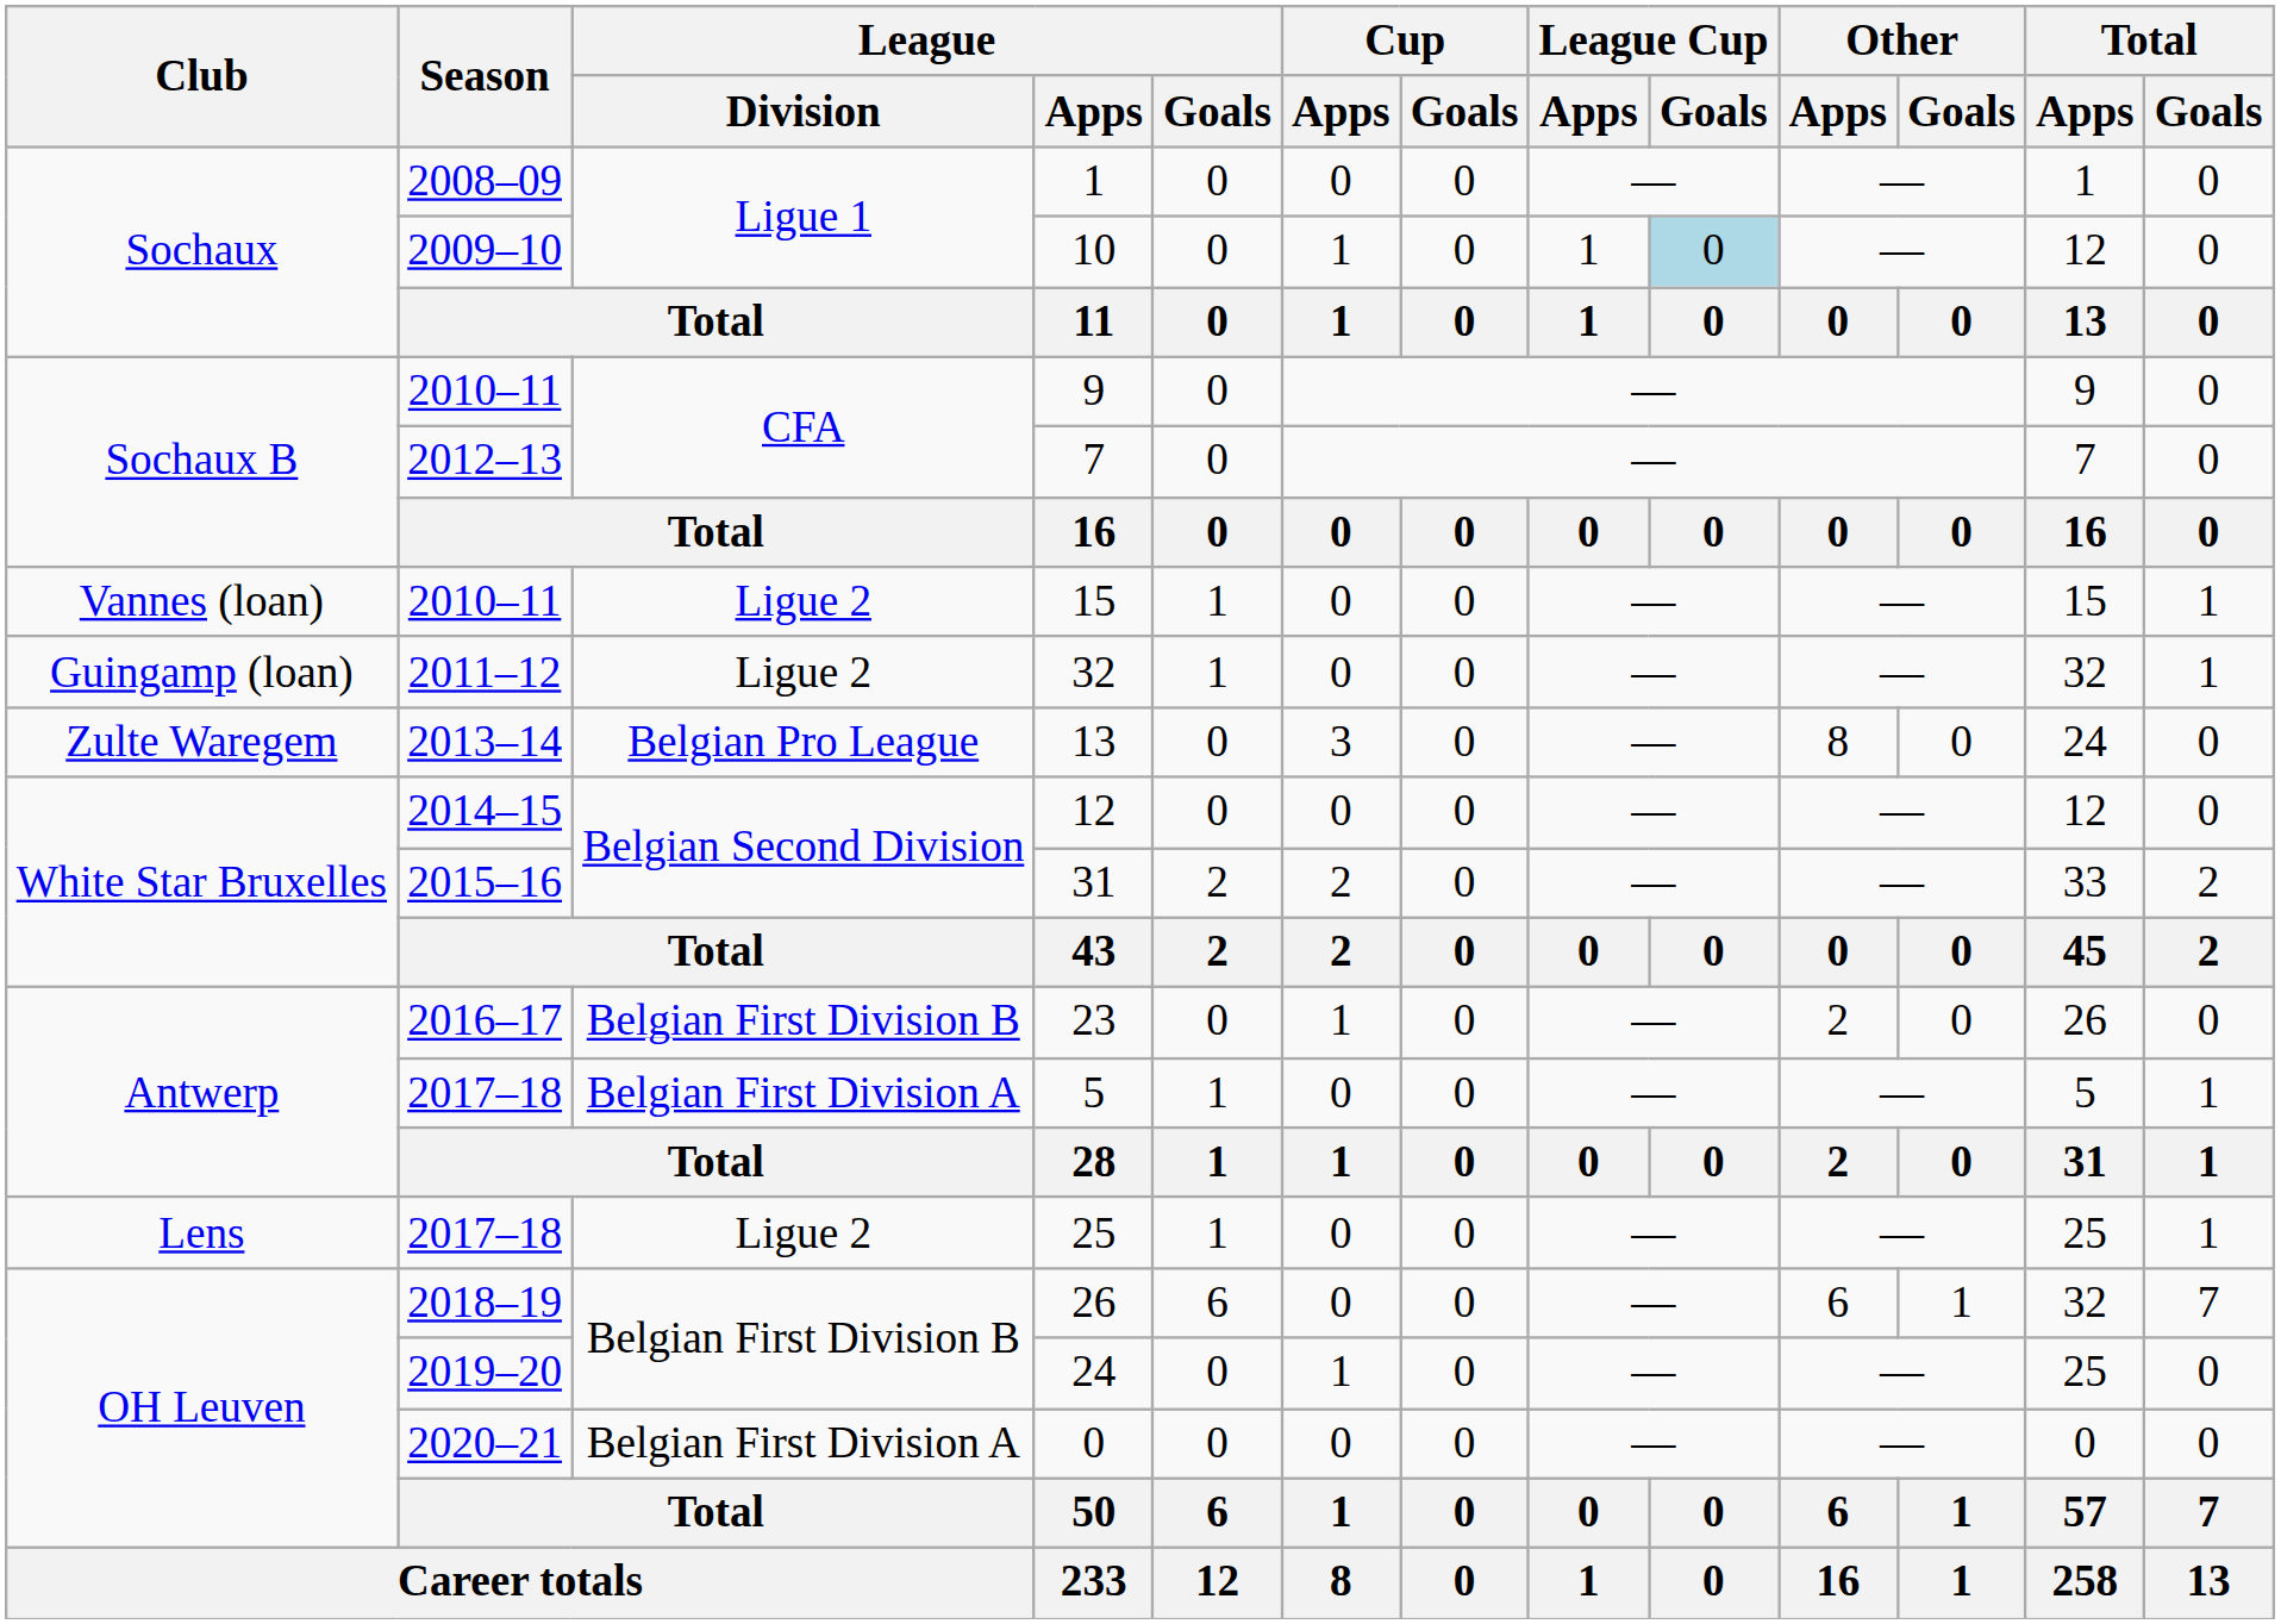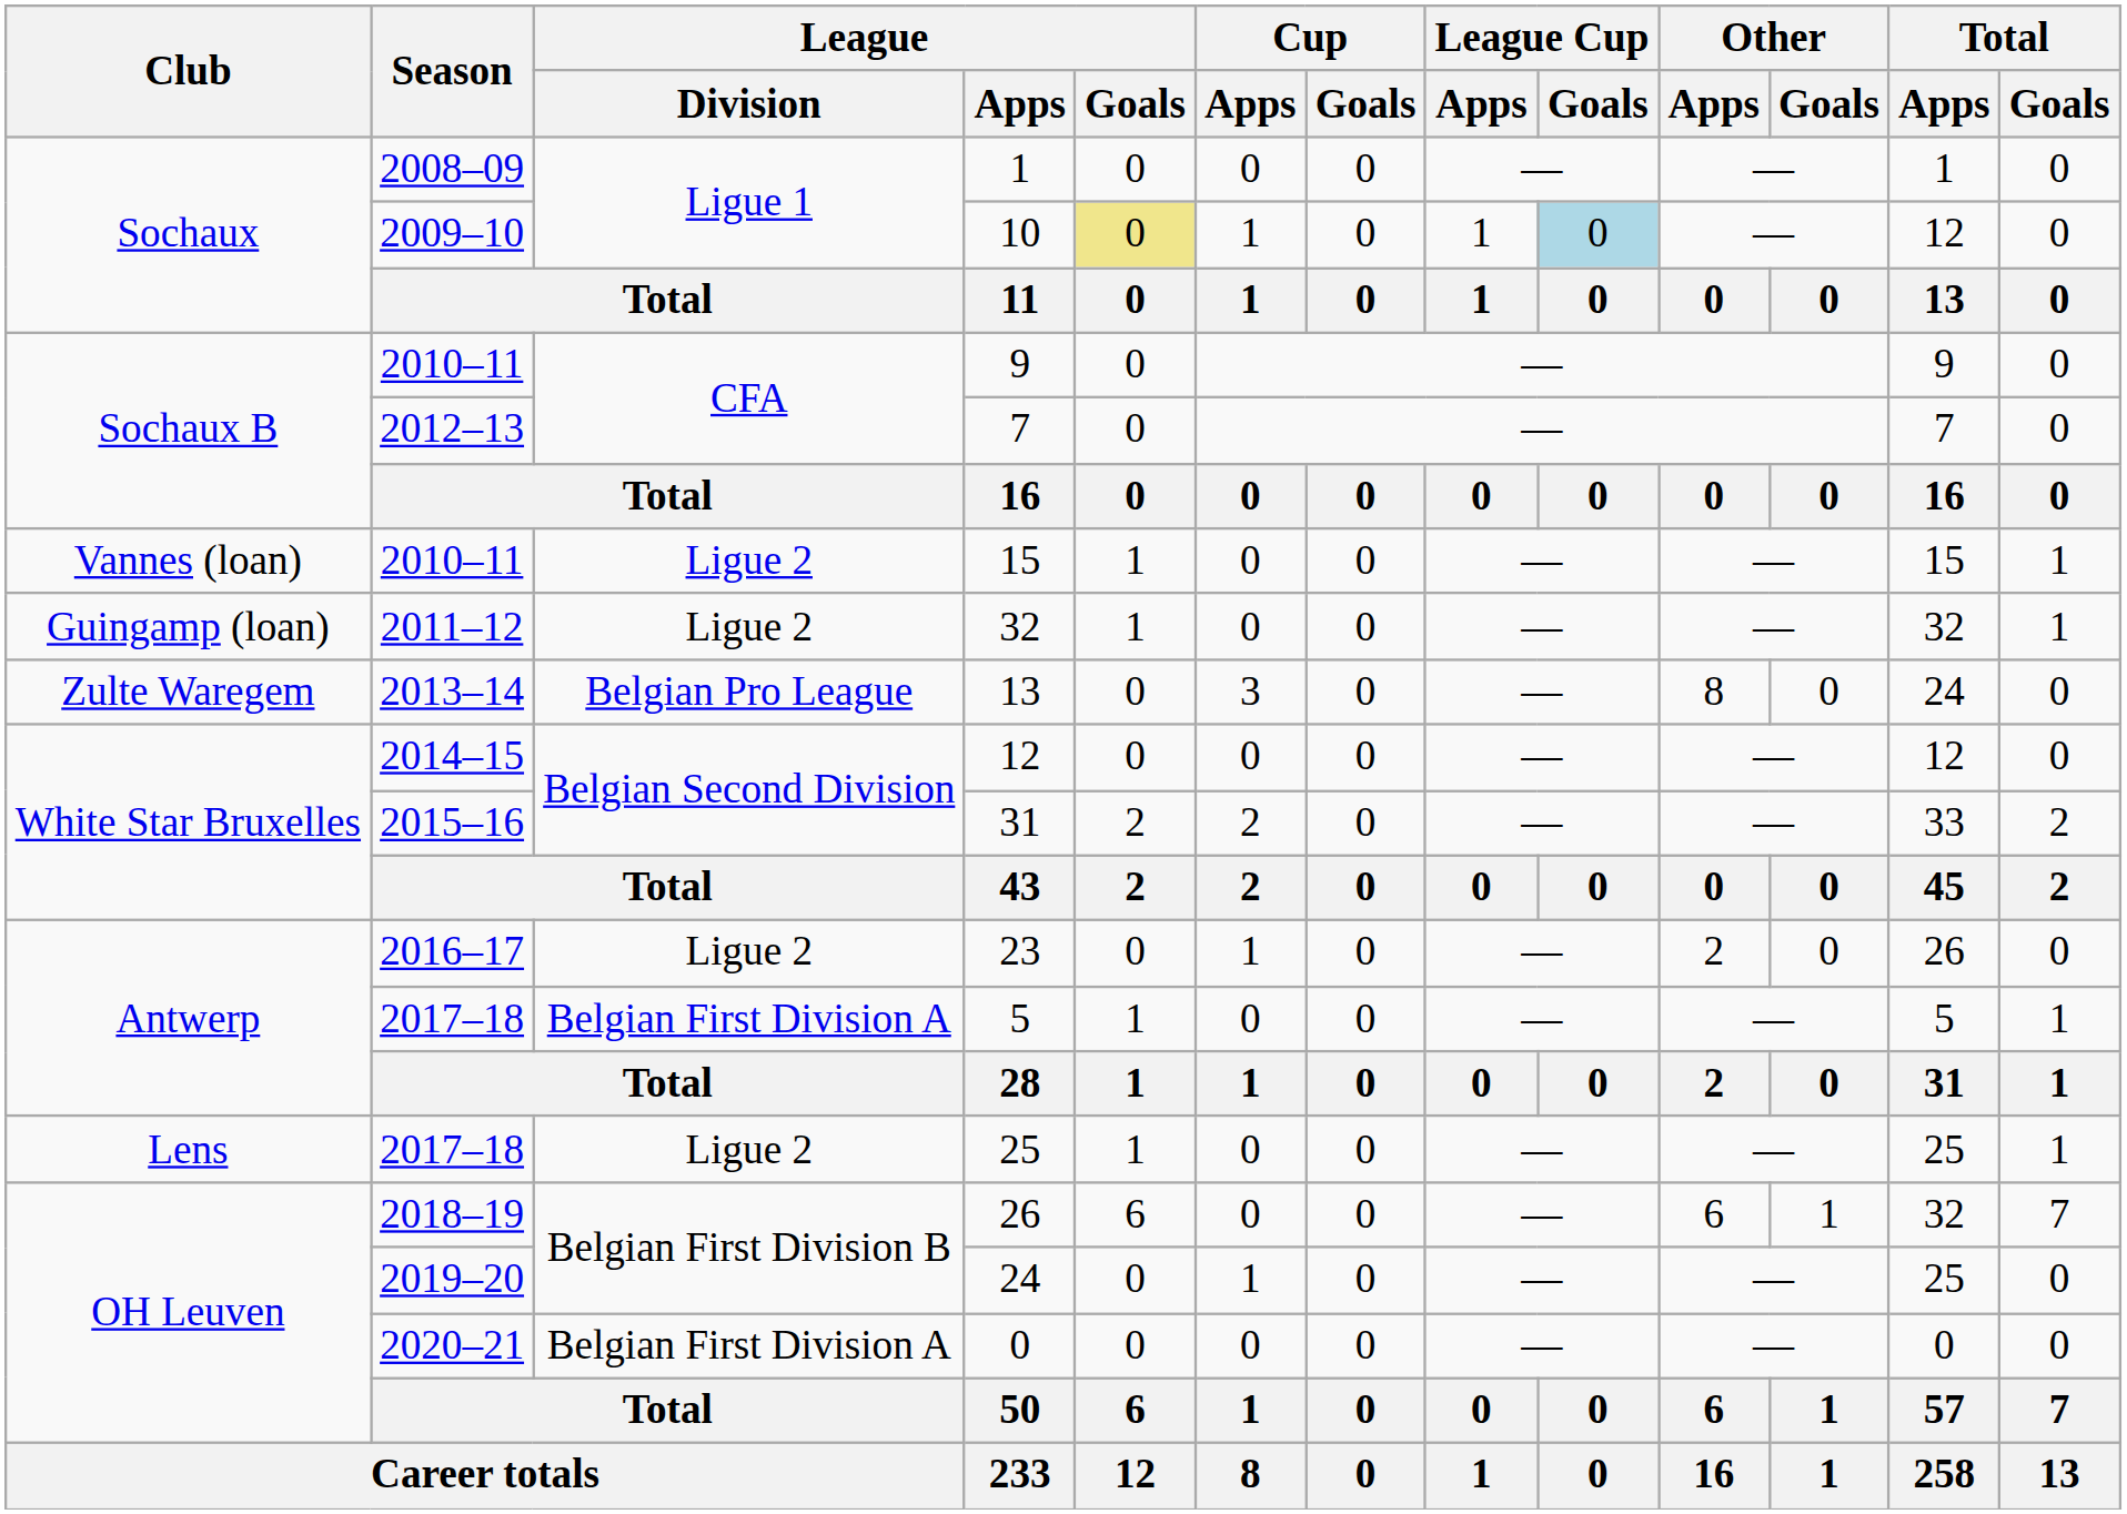10 | League / Goals: no background -> khaki background
23 | League / Division: Belgian First Division B -> Ligue 2
